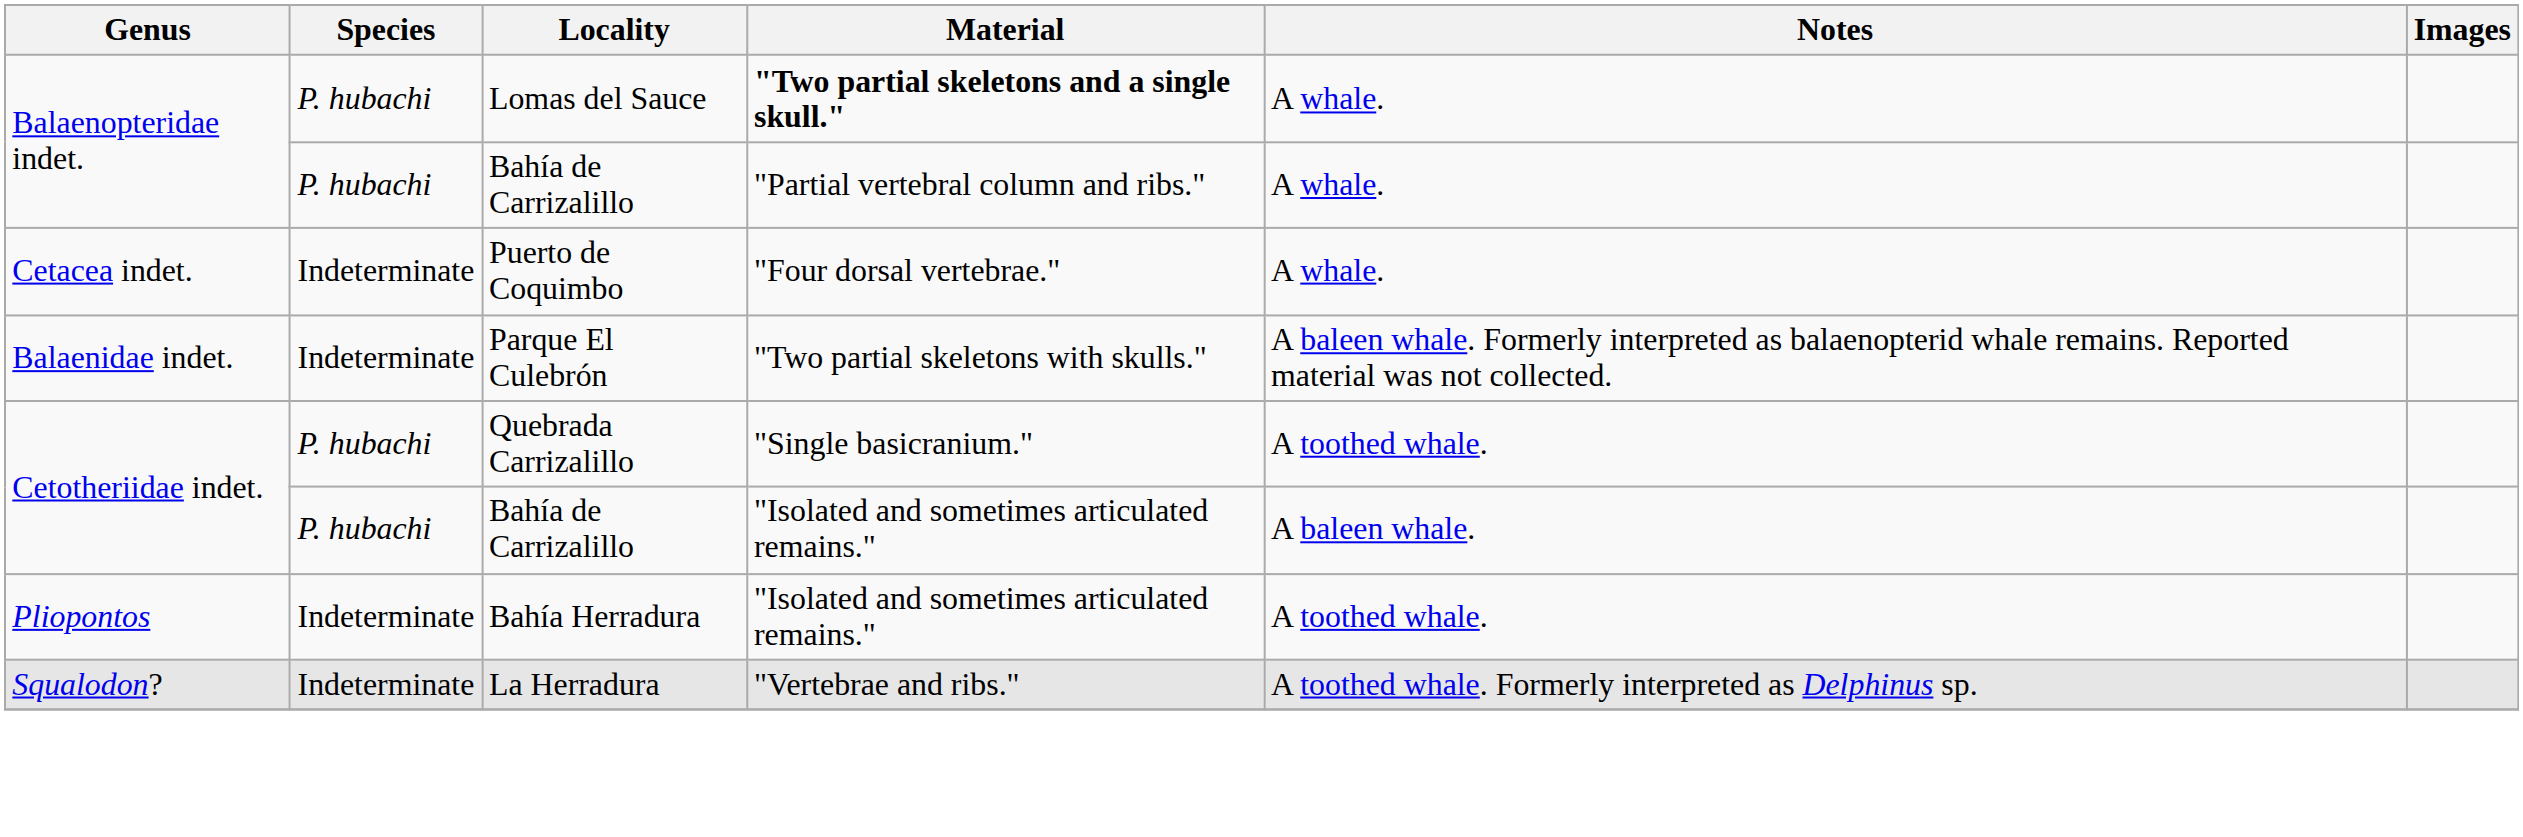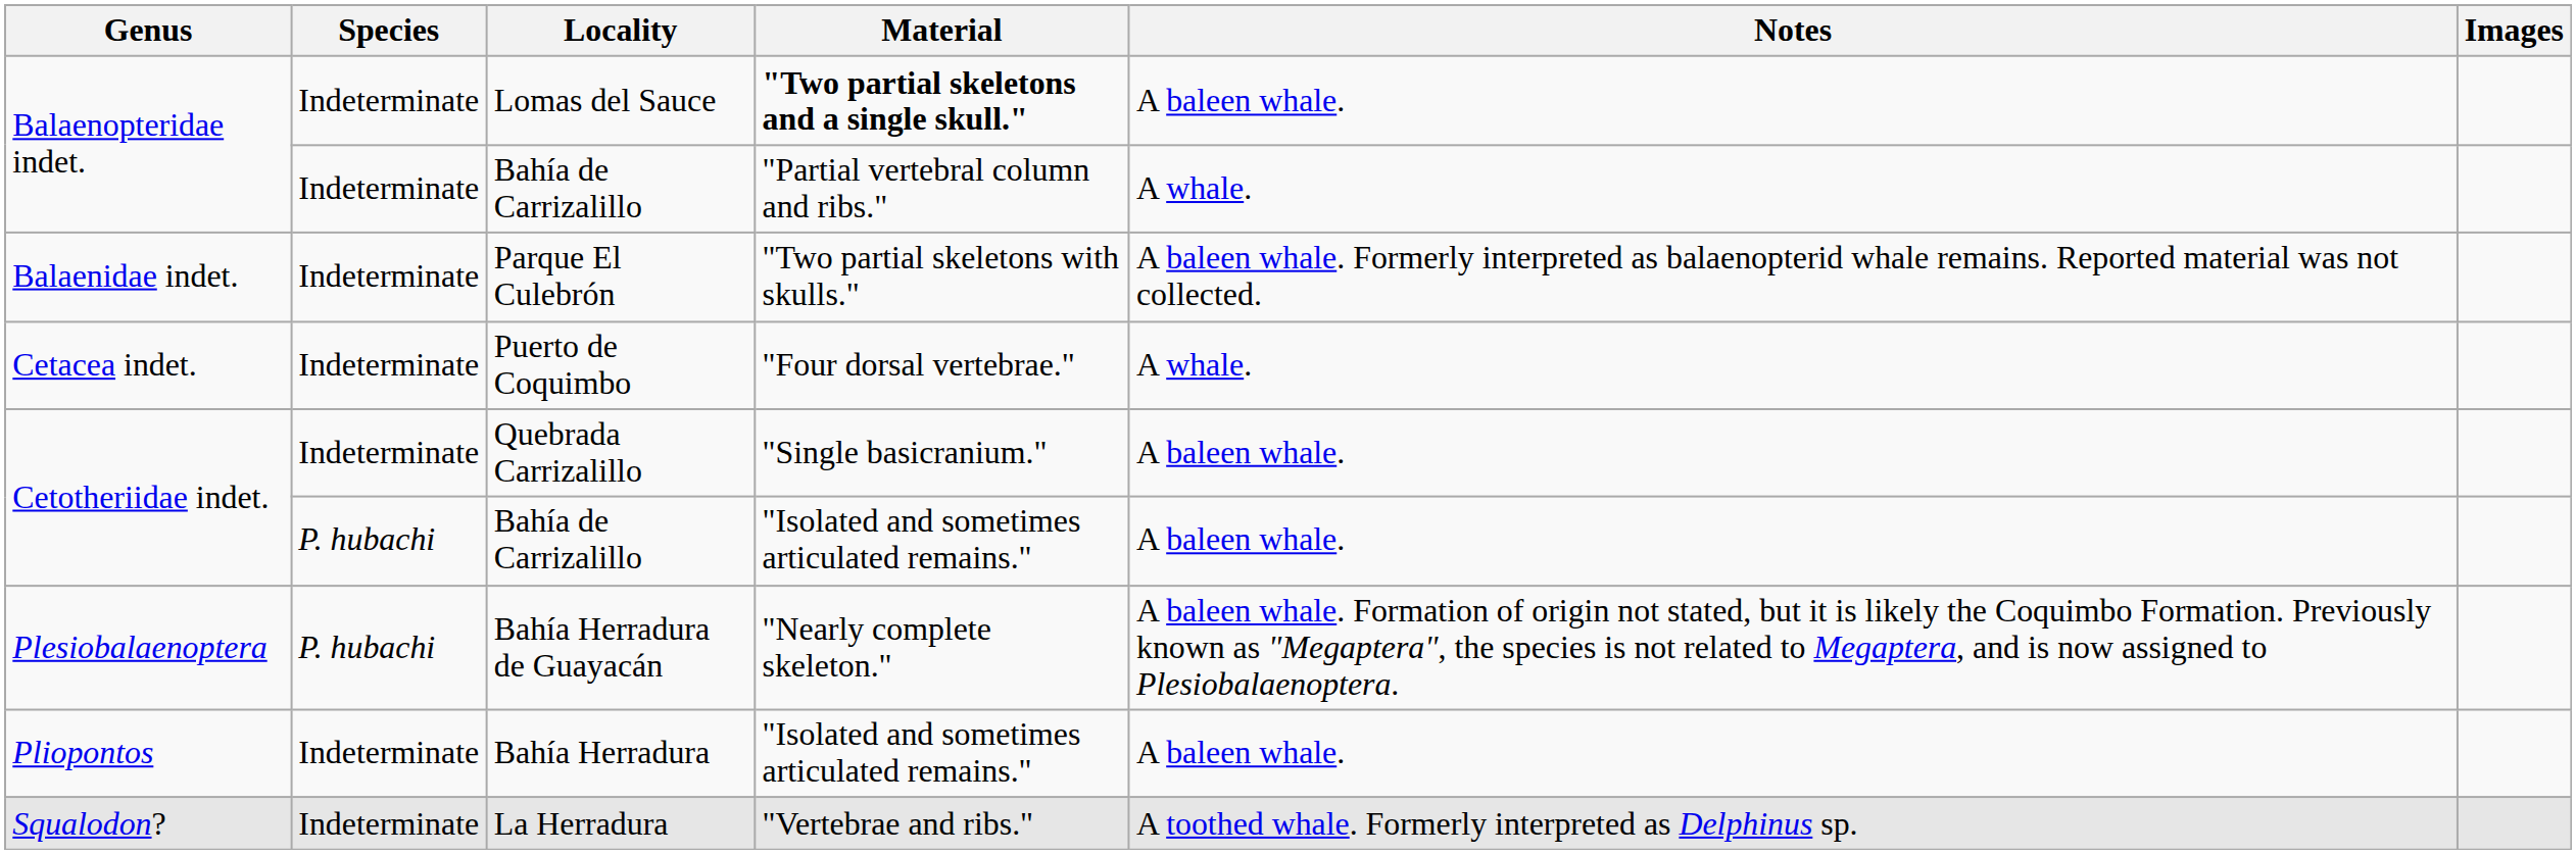Lomas del Sauce | Species: P. hubachi -> Indeterminate
Lomas del Sauce | Notes: A whale. -> A baleen whale.
Balaenopteridae indet. / Bahía de Carrizalillo | Species: P. hubachi -> Indeterminate
rows swapped: Parque El Culebrón <-> Puerto de Coquimbo
Quebrada Carrizalillo | Species: P. hubachi -> Indeterminate
Quebrada Carrizalillo | Notes: A toothed whale. -> A baleen whale.
+ row: Plesiobalaenoptera | P. hubachi | Bahía Herradura de Guayacán | "Nearly complete skeleton." | A baleen whale. Formation of origin not stated, but it is likely the Coquimbo Formation. Previously known as "Megaptera", the species is not related to Megaptera, and is now assigned to Plesiobalaenoptera.
Bahía Herradura | Notes: A toothed whale. -> A baleen whale.
